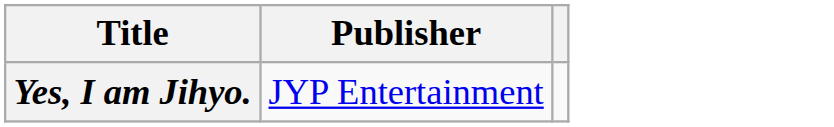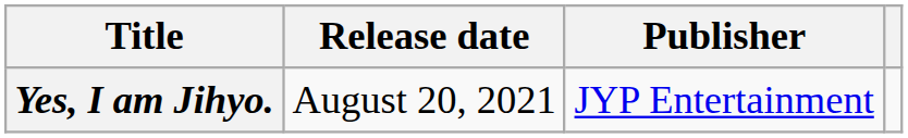+ column: Release date | August 20, 2021
